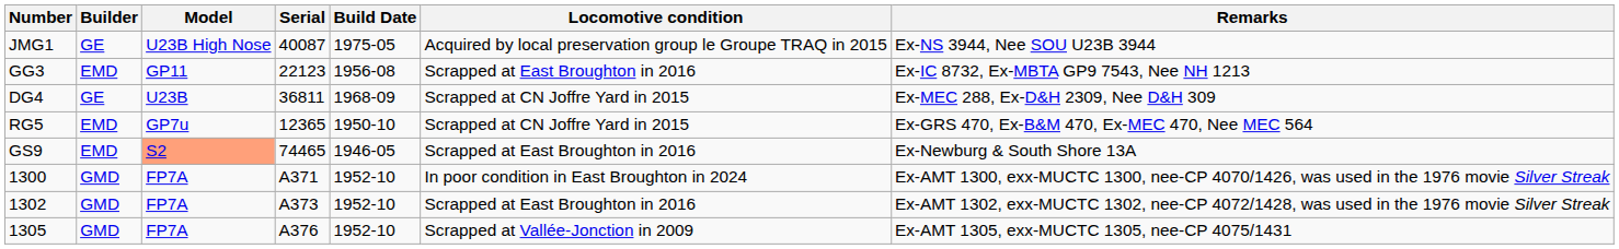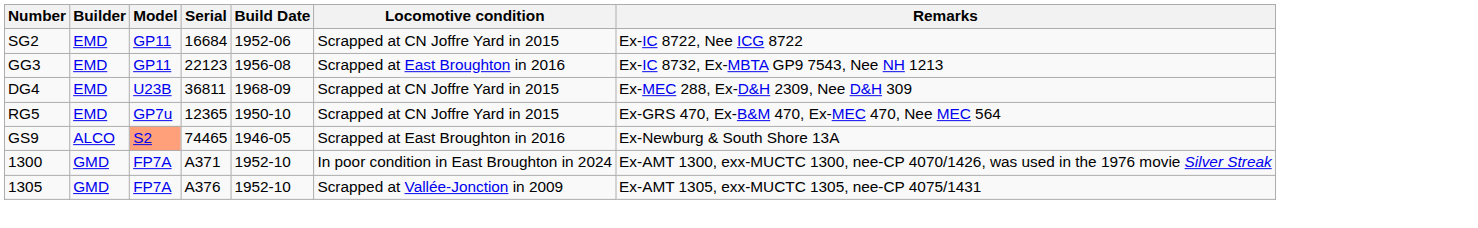- row: JMG1 | GE | U23B High Nose | 40087 | 1975-05 | Acquired by local preservation group le Groupe TRAQ in 2015 | Ex-NS 3944, Nee SOU U23B 3944
+ row: SG2 | EMD | GP11 | 16684 | 1952-06 | Scrapped at CN Joffre Yard in 2015 | Ex-IC 8722, Nee ICG 8722
DG4 | Builder: GE -> EMD
GS9 | Builder: EMD -> ALCO
- row: 1302 | GMD | FP7A | A373 | 1952-10 | Scrapped at East Broughton in 2016 | Ex-AMT 1302, exx-MUCTC 1302, nee-CP 4072/1428, was used in the 1976 movie Silver Streak
